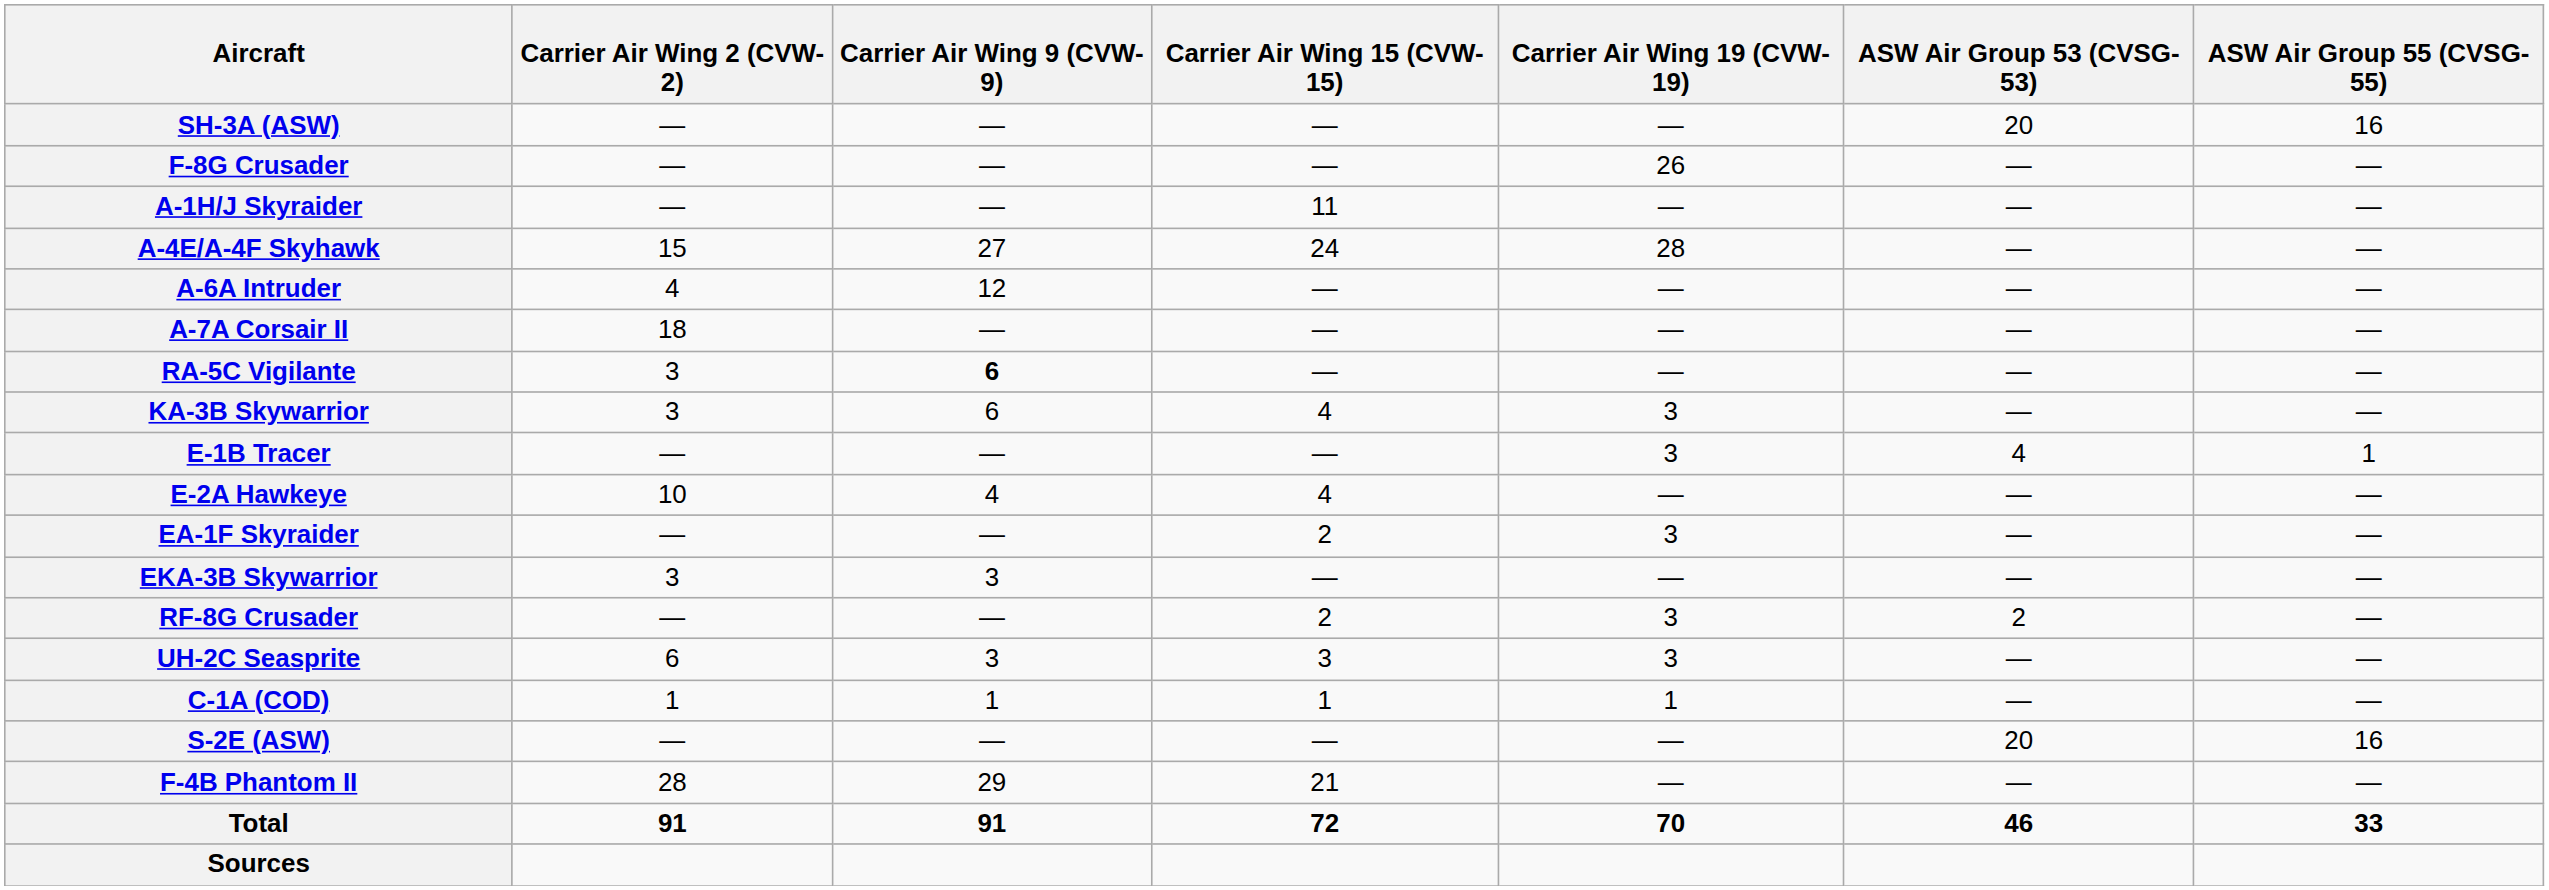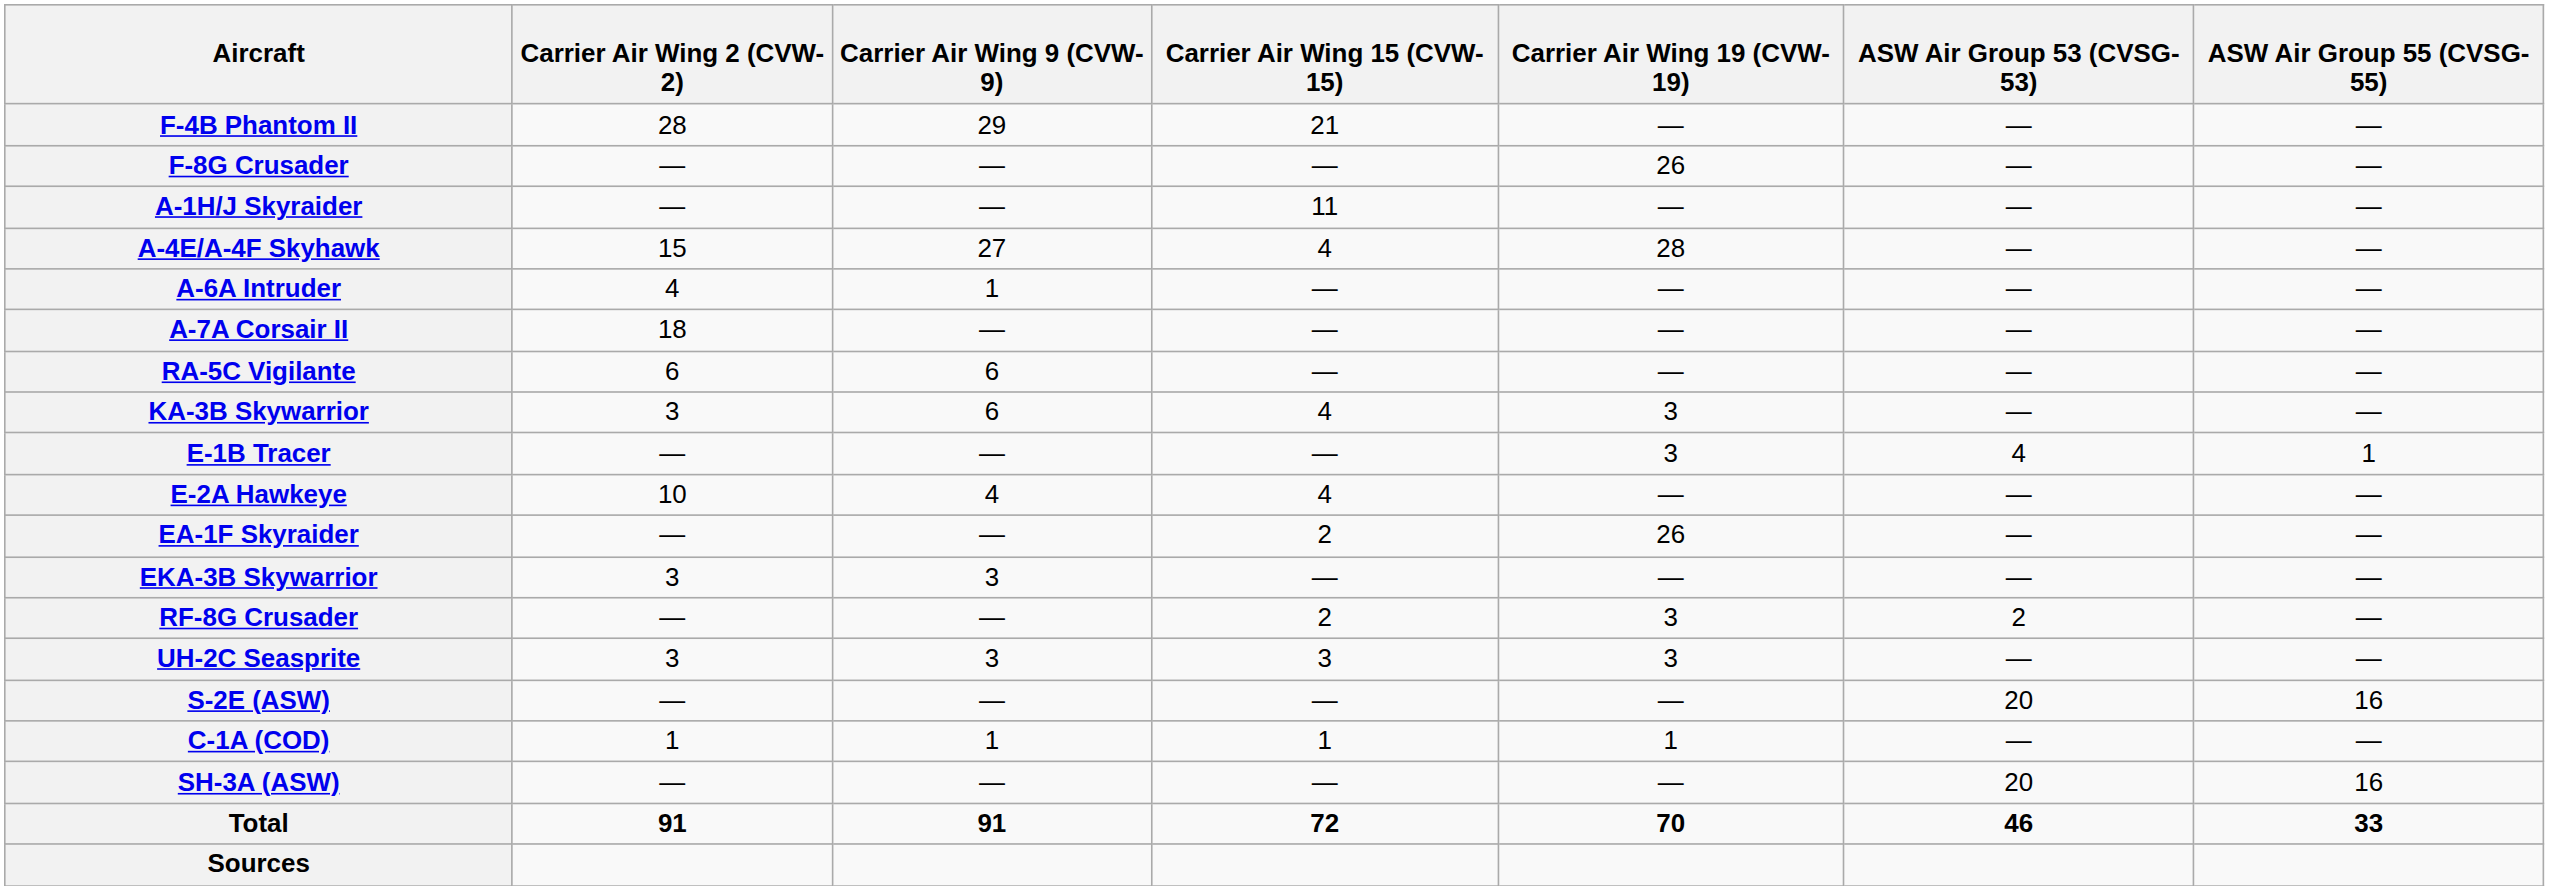rows swapped: F-4B Phantom II <-> SH-3A (ASW)
A-4E/A-4F Skyhawk | Carrier Air Wing 15 (CVW-15): 24 -> 4
A-6A Intruder | Carrier Air Wing 9 (CVW-9): 12 -> 1
RA-5C Vigilante | Carrier Air Wing 2 (CVW-2): 3 -> 6
RA-5C Vigilante | Carrier Air Wing 9 (CVW-9): bold -> normal
EA-1F Skyraider | Carrier Air Wing 19 (CVW-19): 3 -> 26
UH-2C Seasprite | Carrier Air Wing 2 (CVW-2): 6 -> 3
rows swapped: C-1A (COD) <-> S-2E (ASW)
